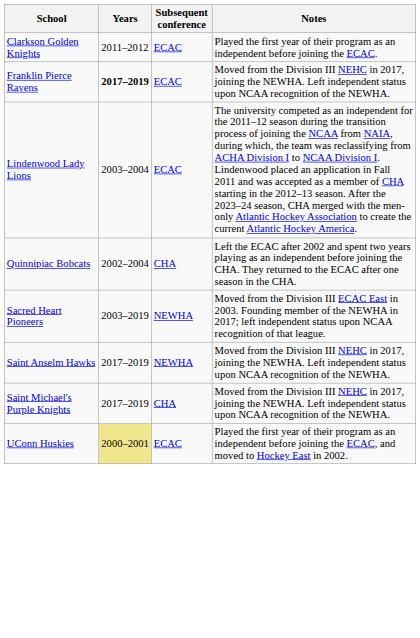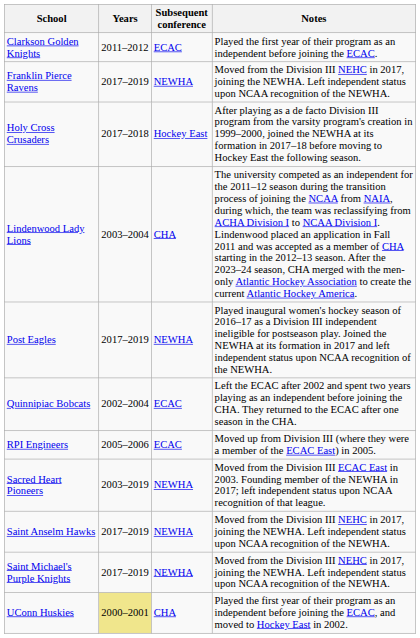Franklin Pierce Ravens | Years: bold -> normal
Franklin Pierce Ravens | Subsequent conference: ECAC -> NEWHA
+ row: Holy Cross Crusaders | 2017–2018 | Hockey East | After playing as a de facto Division III program from the varsity program's creation in 1999–2000, joined the NEWHA at its formation in 2017–18 before moving to Hockey East the following season.
Lindenwood Lady Lions | Subsequent conference: ECAC -> CHA
+ row: Post Eagles | 2017–2019 | NEWHA | Played inaugural women's hockey season of 2016–17 as a Division III independent ineligible for postseason play. Joined the NEWHA at its formation in 2017 and left independent status upon NCAA recognition of the NEWHA.
Quinnipiac Bobcats | Subsequent conference: CHA -> ECAC
+ row: RPI Engineers | 2005–2006 | ECAC | Moved up from Division III (where they were a member of the ECAC East) in 2005.
Saint Michael's Purple Knights | Subsequent conference: CHA -> NEWHA
UConn Huskies | Subsequent conference: ECAC -> CHA
